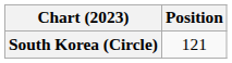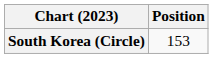South Korea (Circle) | Position: 121 -> 153
